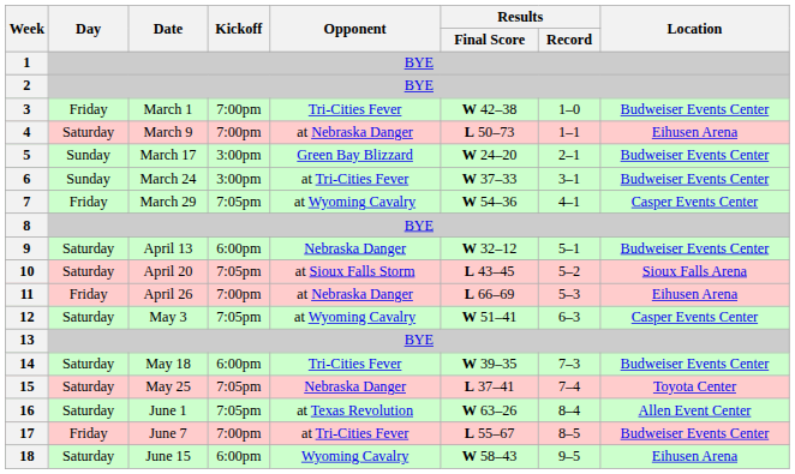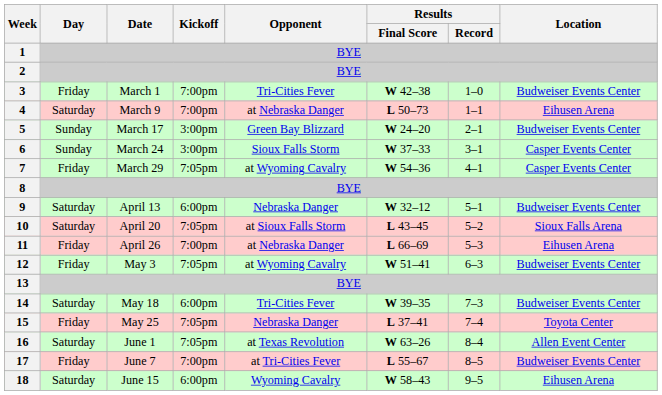6 | Opponent: at Tri-Cities Fever -> Sioux Falls Storm
6 | Location: Budweiser Events Center -> Casper Events Center
12 | Day: Saturday -> Friday
12 | Location: Casper Events Center -> Budweiser Events Center
15 | Day: Saturday -> Friday
